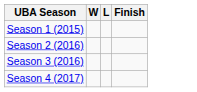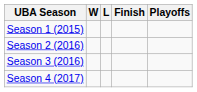+ column: Playoffs
